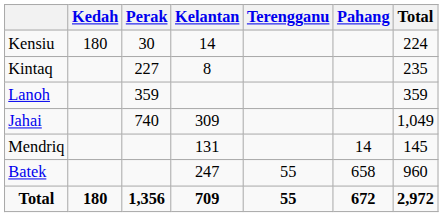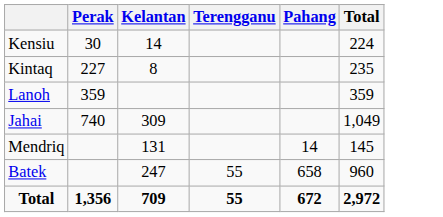- column: Kedah | 180 | 180
